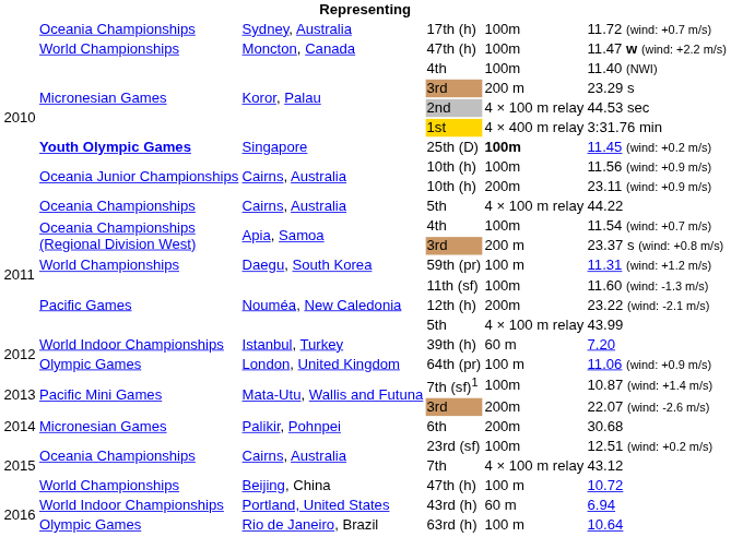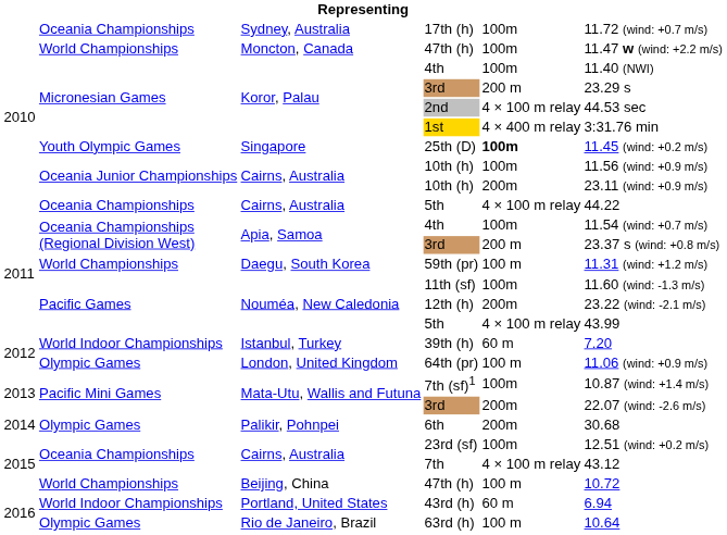25th (D) | column 2: bold -> normal
6th | column 2: Micronesian Games -> Olympic Games
